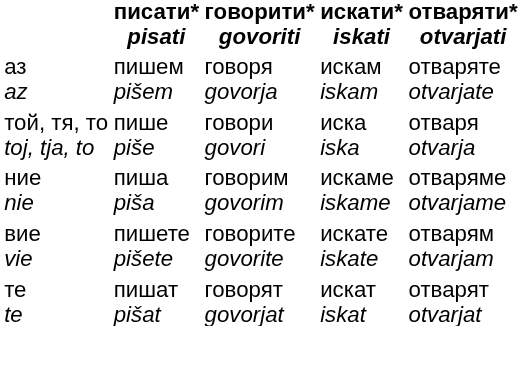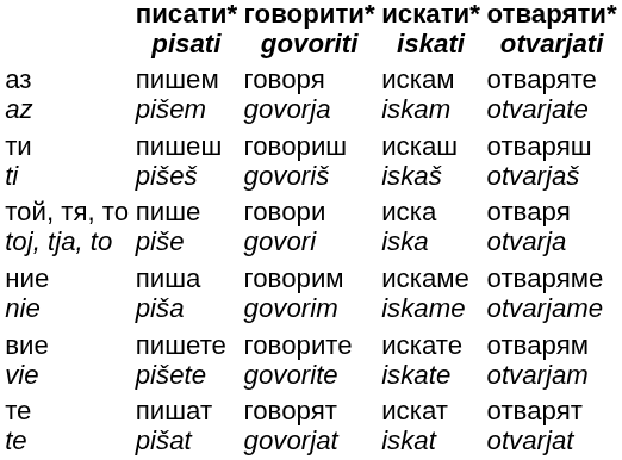+ row: ти ti | пишеш pišeš | говориш govoriš | искаш iskaš | отваряш otvarjaš
